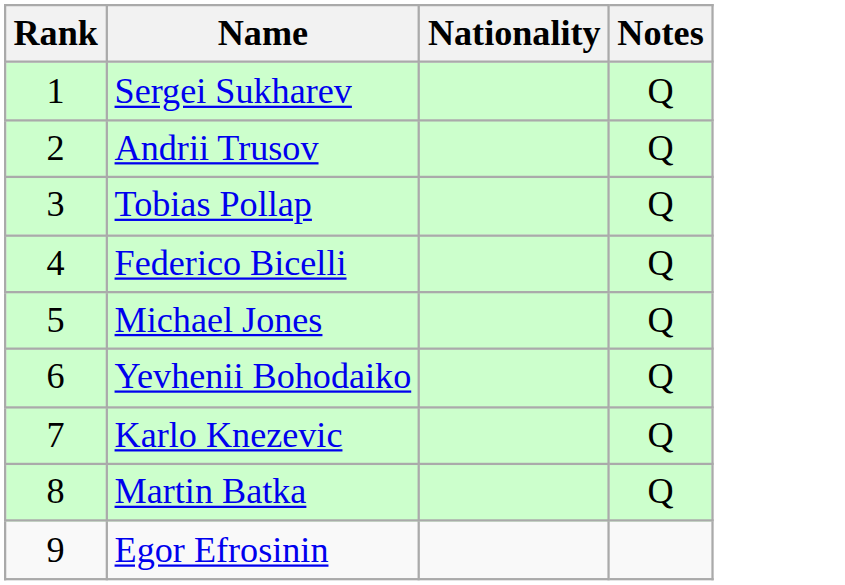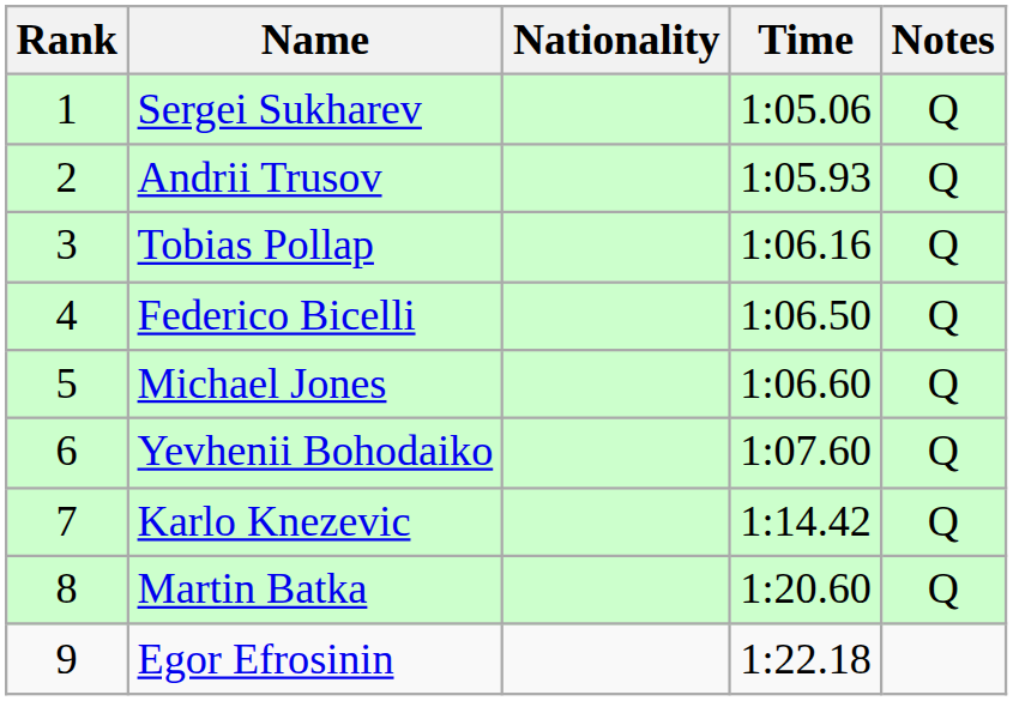+ column: Time | 1:05.06 | 1:05.93 | 1:06.16 | 1:06.50 | 1:06.60 | 1:07.60 | 1:14.42 | 1:20.60 | 1:22.18
